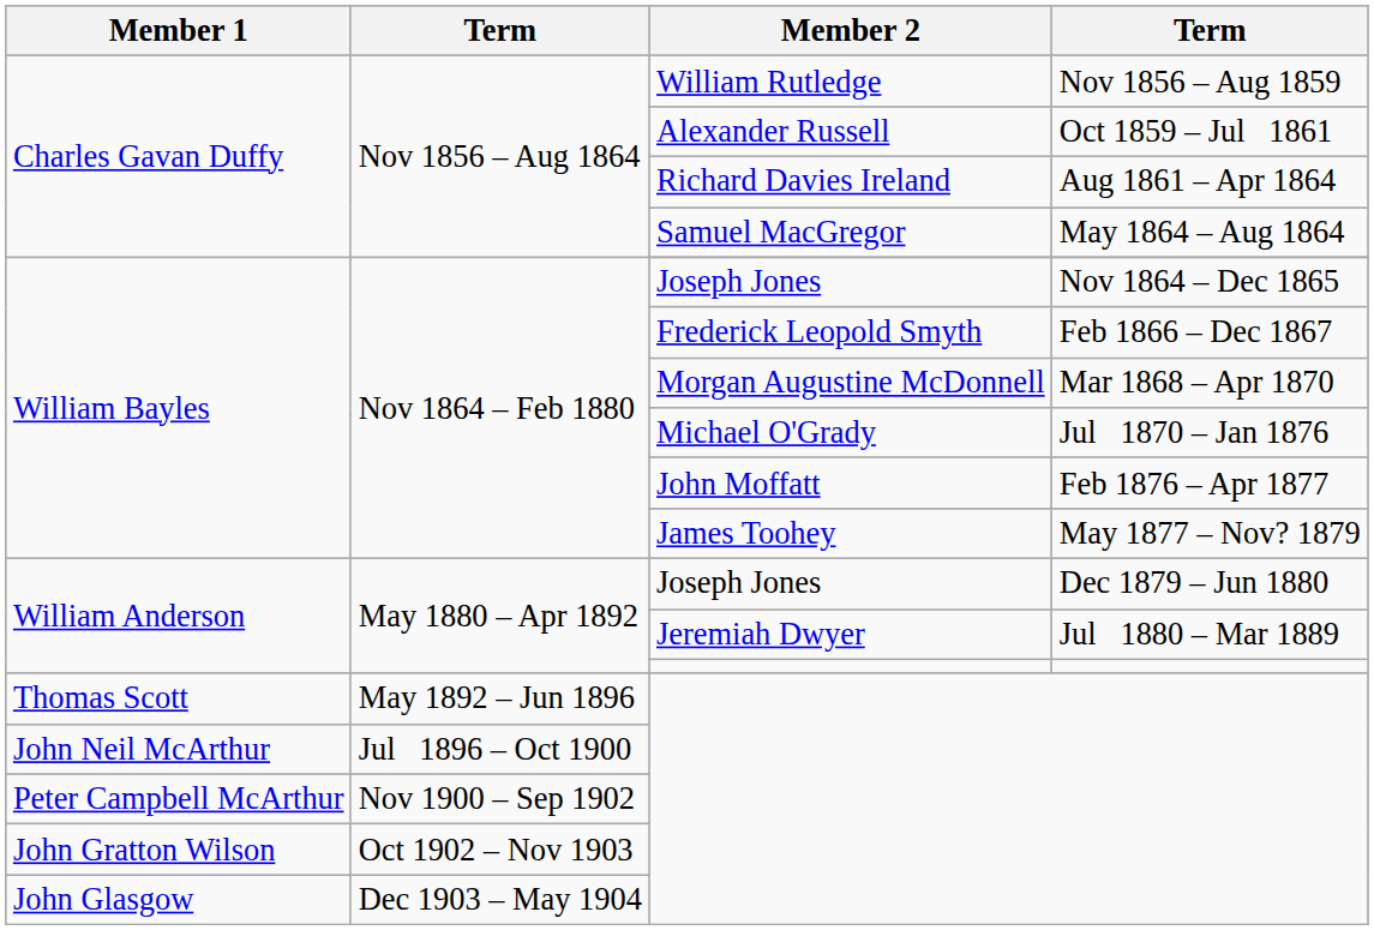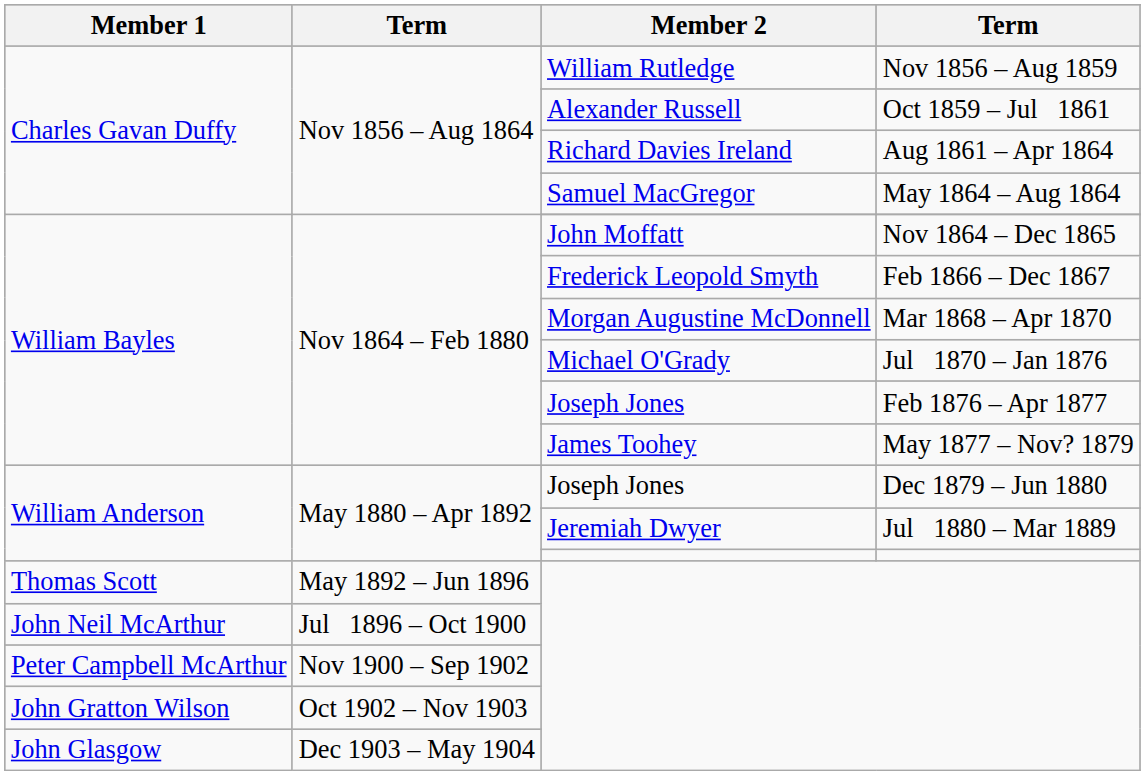Nov 1864 – Dec 1865 | Member 2: Joseph Jones -> John Moffatt
Feb 1876 – Apr 1877 | Member 2: John Moffatt -> Joseph Jones
